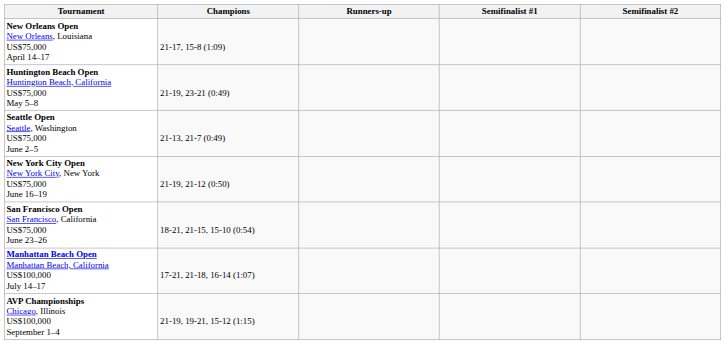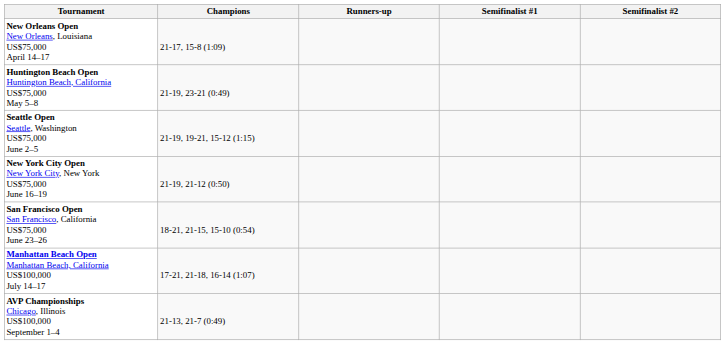Seattle Open Seattle, Washington US$75,000 June 2–5 | Champions: 21-13, 21-7 (0:49) -> 21-19, 19-21, 15-12 (1:15)
AVP Championships Chicago, Illinois US$100,000 September 1–4 | Champions: 21-19, 19-21, 15-12 (1:15) -> 21-13, 21-7 (0:49)
